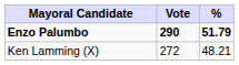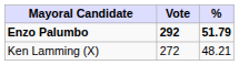Enzo Palumbo | Vote: 290 -> 292
